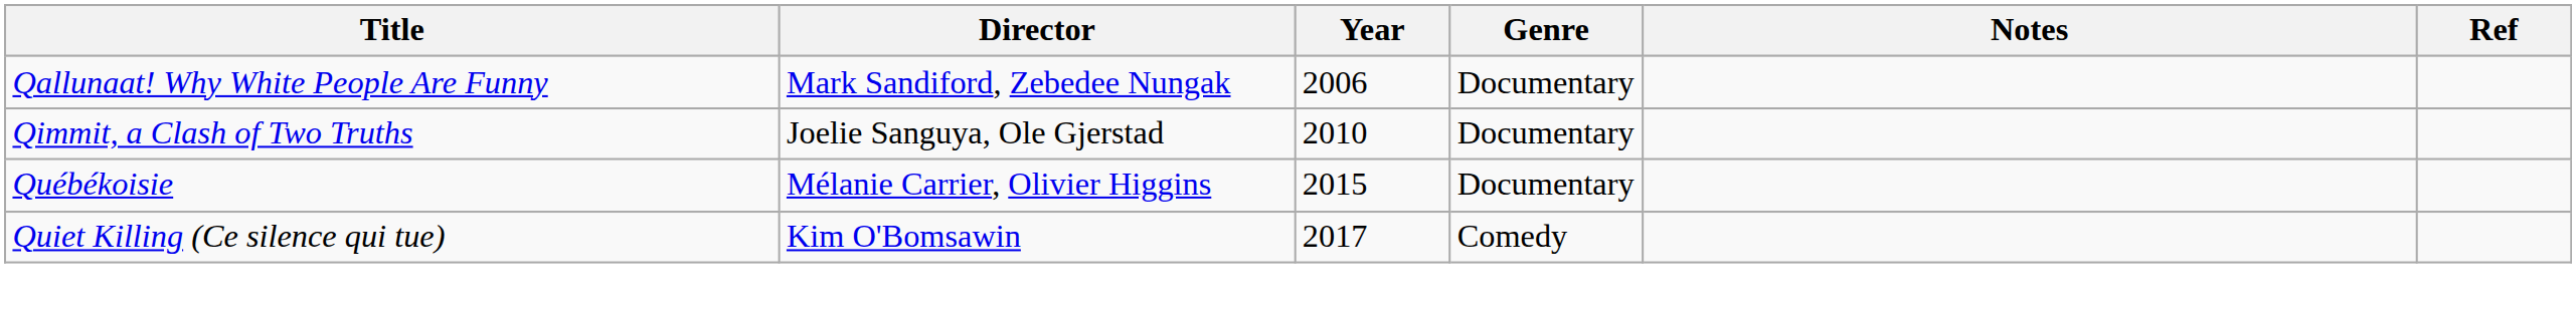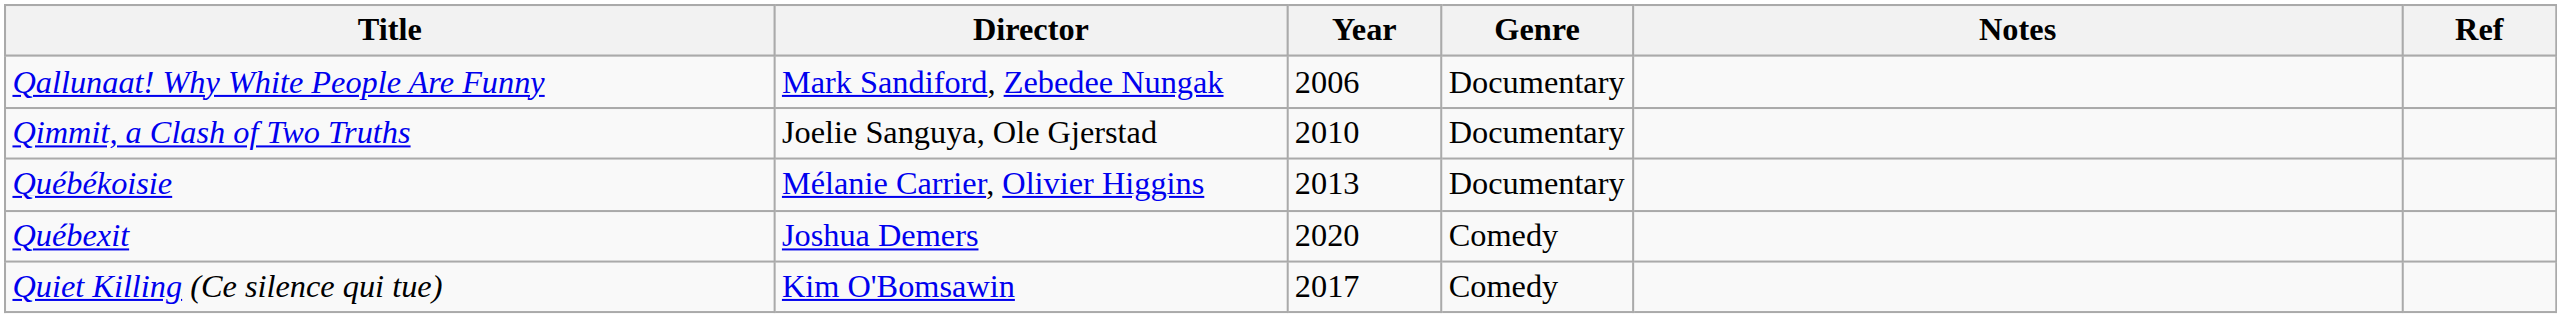Québékoisie | Year: 2015 -> 2013
+ row: Québexit | Joshua Demers | 2020 | Comedy
